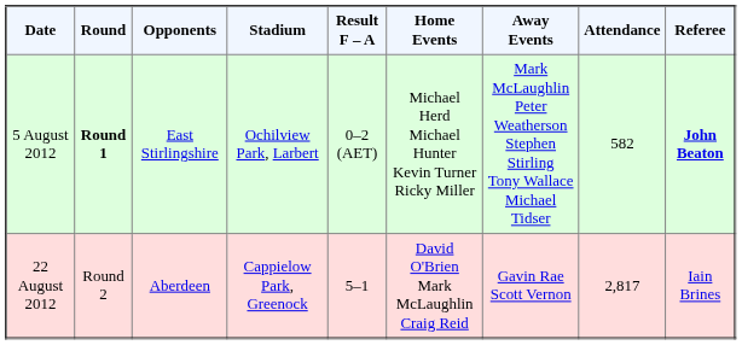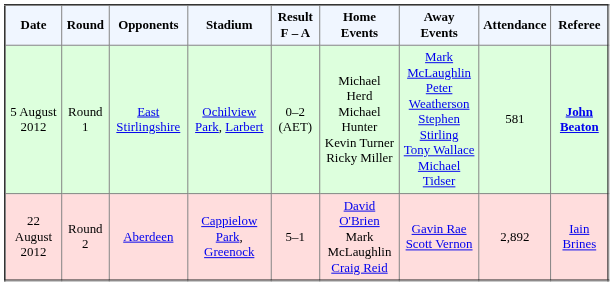5 August 2012 | Round: bold -> normal
5 August 2012 | Attendance: 582 -> 581
22 August 2012 | Attendance: 2,817 -> 2,892
